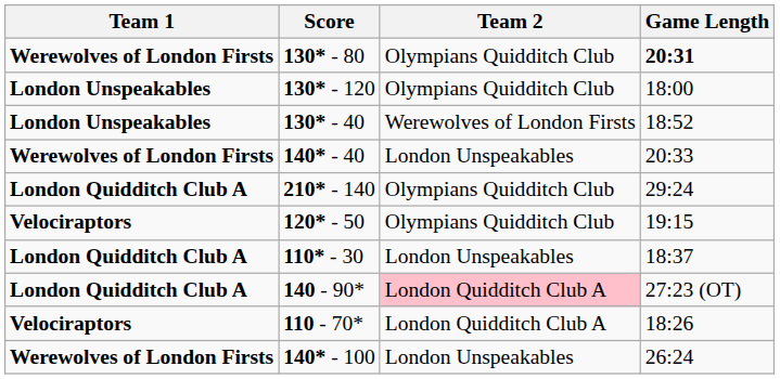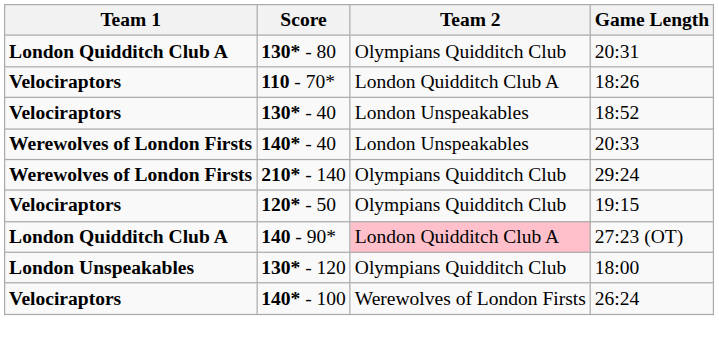130* - 80 | Team 1: Werewolves of London Firsts -> London Quidditch Club A
130* - 80 | Game Length: bold -> normal
rows swapped: 110 - 70* <-> 130* - 120
130* - 40 | Team 1: London Unspeakables -> Velociraptors
130* - 40 | Team 2: Werewolves of London Firsts -> London Unspeakables
210* - 140 | Team 1: London Quidditch Club A -> Werewolves of London Firsts
- row: London Quidditch Club A | 110* - 30 | London Unspeakables | 18:37
140* - 100 | Team 1: Werewolves of London Firsts -> Velociraptors
140* - 100 | Team 2: London Unspeakables -> Werewolves of London Firsts
